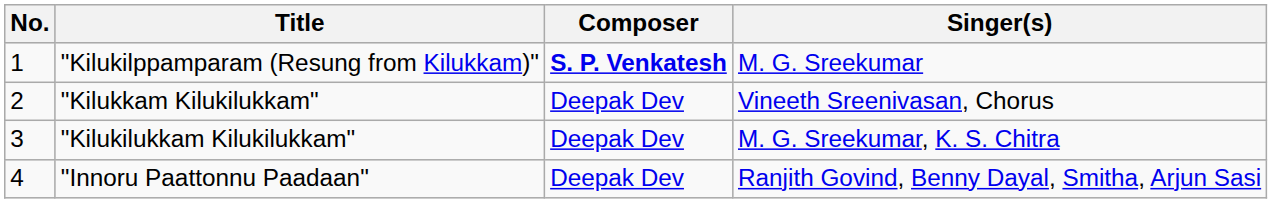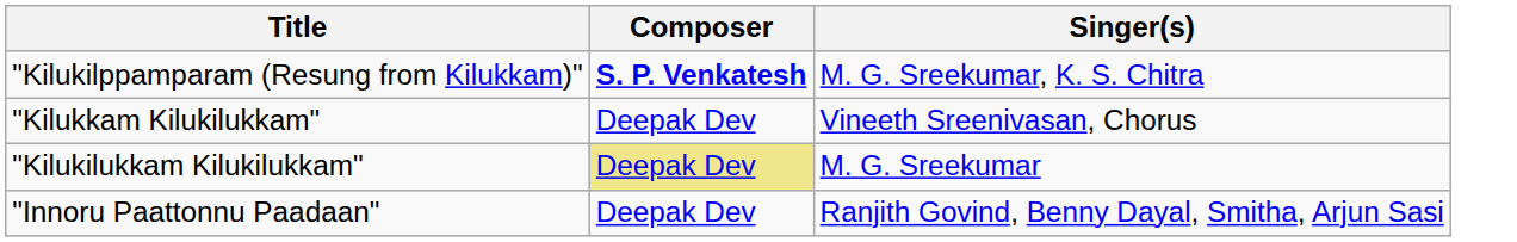- column: No. | 1 | 2 | 3 | 4
"Kilukilppamparam (Resung from Kilukkam)" | Singer(s): M. G. Sreekumar -> M. G. Sreekumar, K. S. Chitra
"Kilukilukkam Kilukilukkam" | Composer: no background -> khaki background
"Kilukilukkam Kilukilukkam" | Singer(s): M. G. Sreekumar, K. S. Chitra -> M. G. Sreekumar
